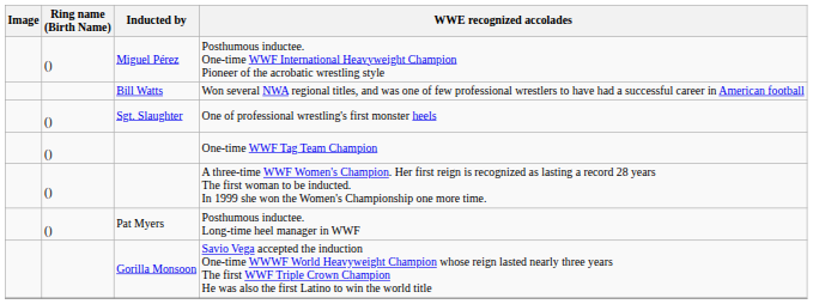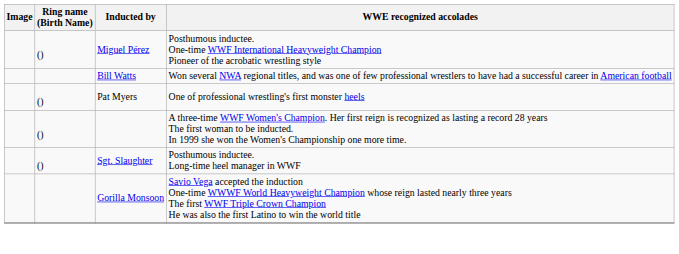One of professional wrestling's first monster heels | Inducted by: Sgt. Slaughter -> Pat Myers
- row: () | One-time WWF Tag Team Champion
Posthumous inductee. Long-time heel manager in WWF | Inducted by: Pat Myers -> Sgt. Slaughter
